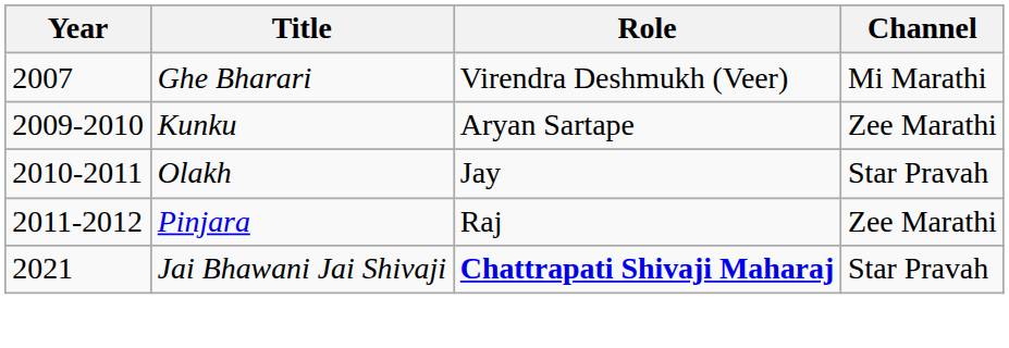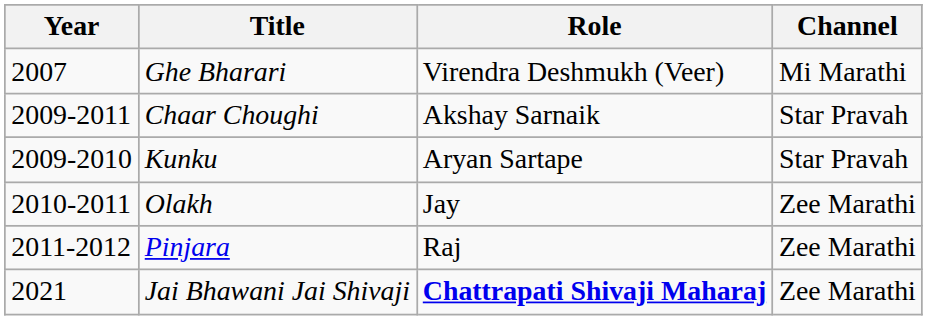+ row: 2009-2011 | Chaar Choughi | Akshay Sarnaik | Star Pravah
Kunku | Channel: Zee Marathi -> Star Pravah
Olakh | Channel: Star Pravah -> Zee Marathi
Jai Bhawani Jai Shivaji | Channel: Star Pravah -> Zee Marathi
